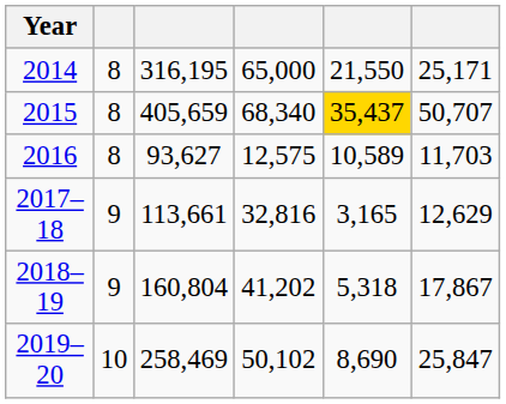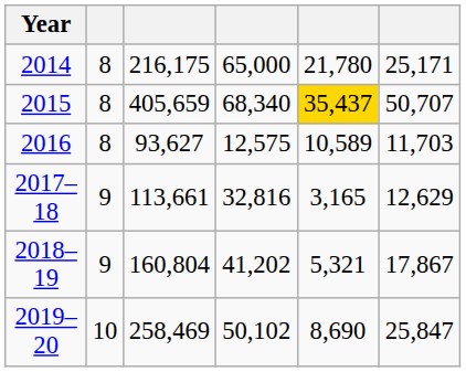2014 | column 3: 316,195 -> 216,175
2014 | column 5: 21,550 -> 21,780
2018–19 | column 5: 5,318 -> 5,321
